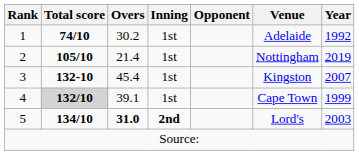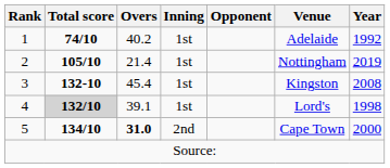1 | Overs: 30.2 -> 40.2
3 | Year: 2007 -> 2008
4 | Venue: Cape Town -> Lord's
4 | Year: 1999 -> 1998
5 | Inning: bold -> normal
5 | Venue: Lord's -> Cape Town
5 | Year: 2003 -> 2000
